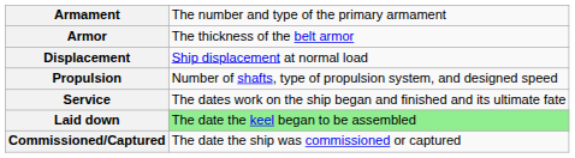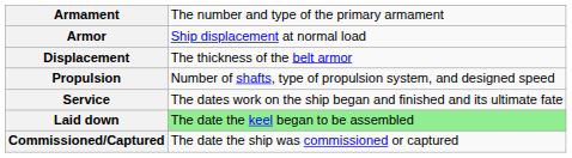Armor | column 2: The thickness of the belt armor -> Ship displacement at normal load
Displacement | column 2: Ship displacement at normal load -> The thickness of the belt armor
